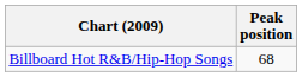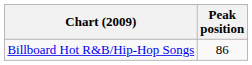Billboard Hot R&B/Hip-Hop Songs | Peak position: 68 -> 86
